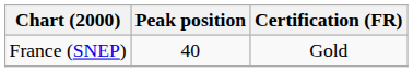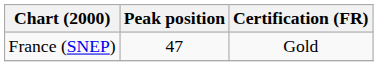France (SNEP) | Peak position: 40 -> 47
